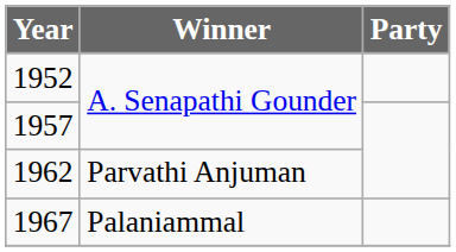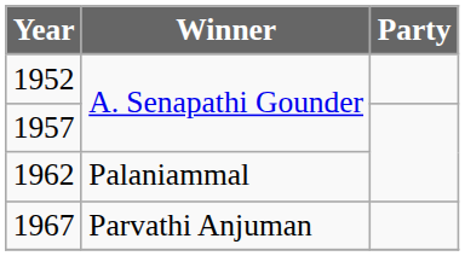1962 | Winner: Parvathi Anjuman -> Palaniammal
1967 | Winner: Palaniammal -> Parvathi Anjuman
